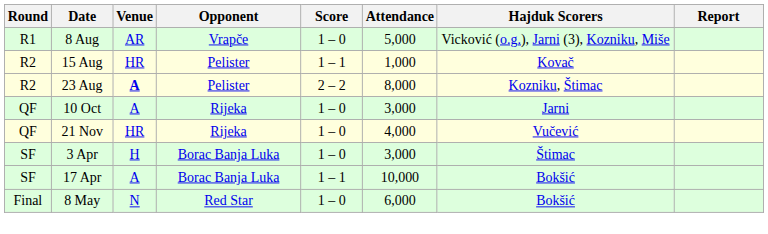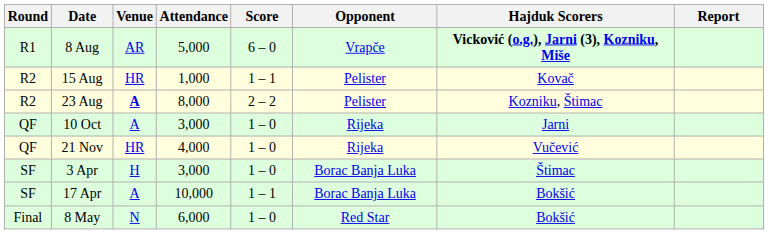columns swapped: Opponent <-> Attendance
8 Aug | Score: 1 – 0 -> 6 – 0
8 Aug | Hajduk Scorers: normal -> bold
